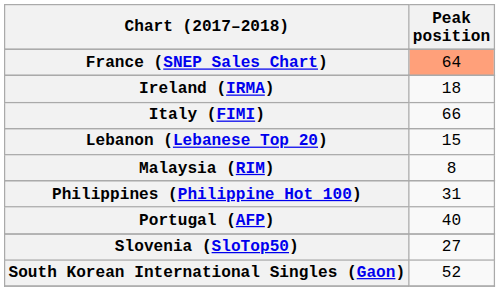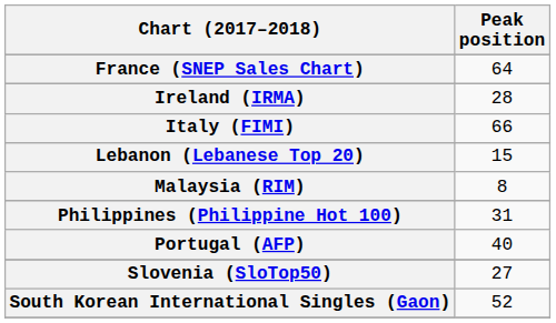France (SNEP Sales Chart) | Peak position: lightsalmon background -> no background
Ireland (IRMA) | Peak position: 18 -> 28
